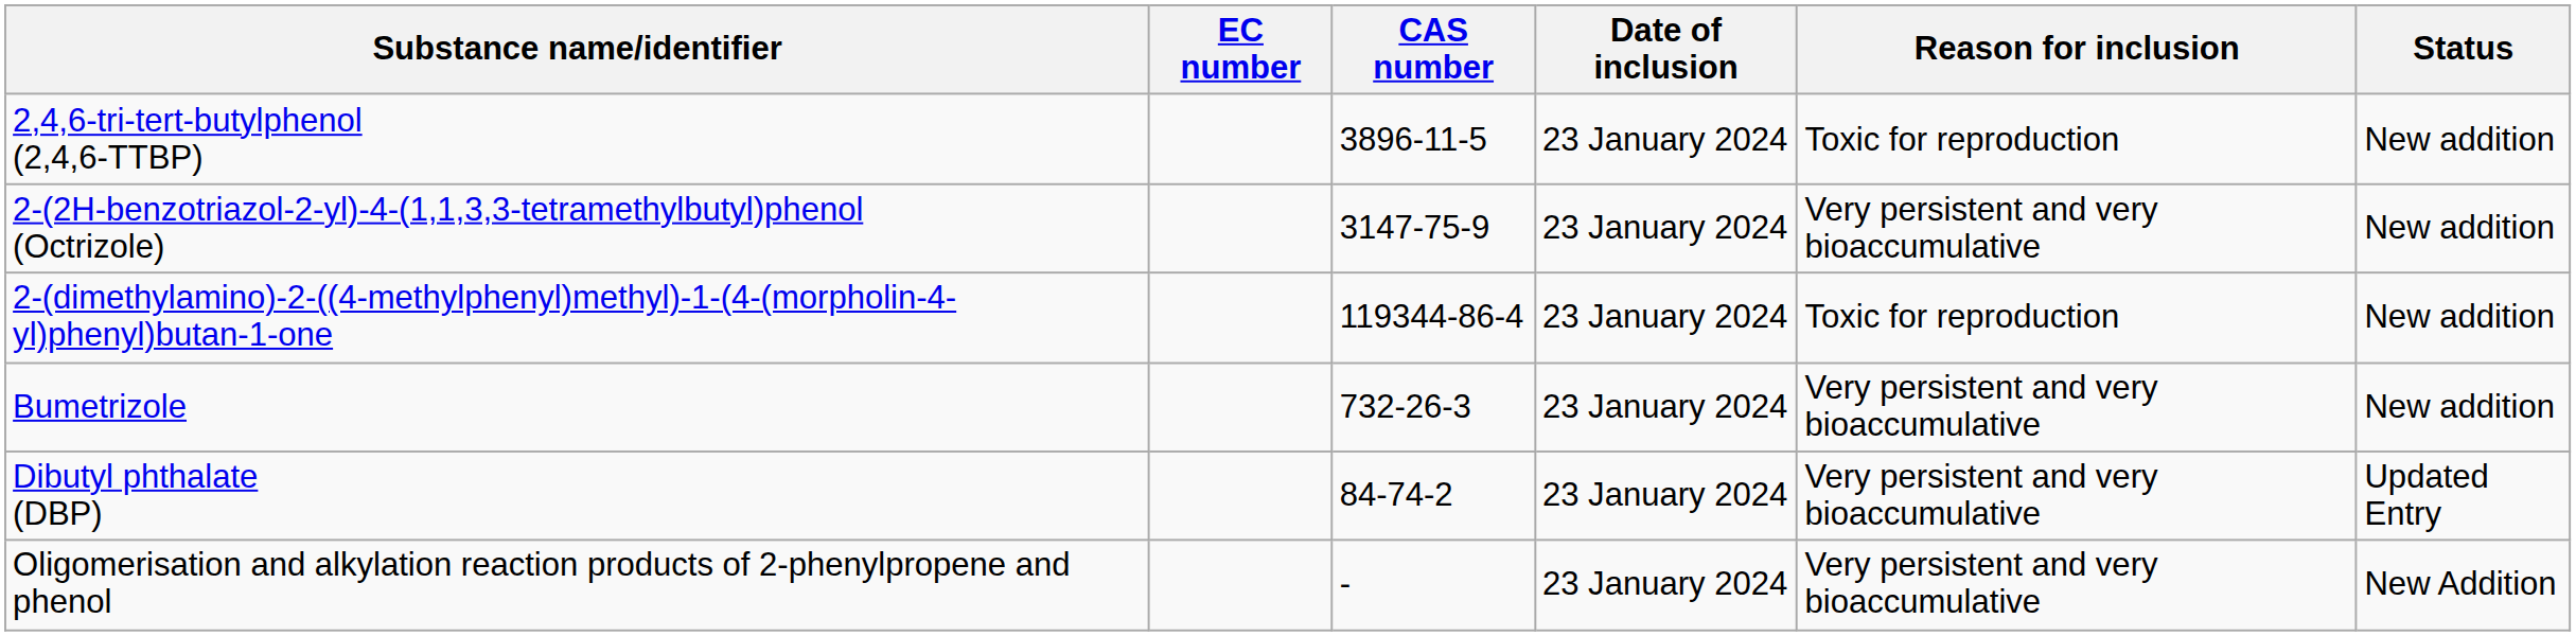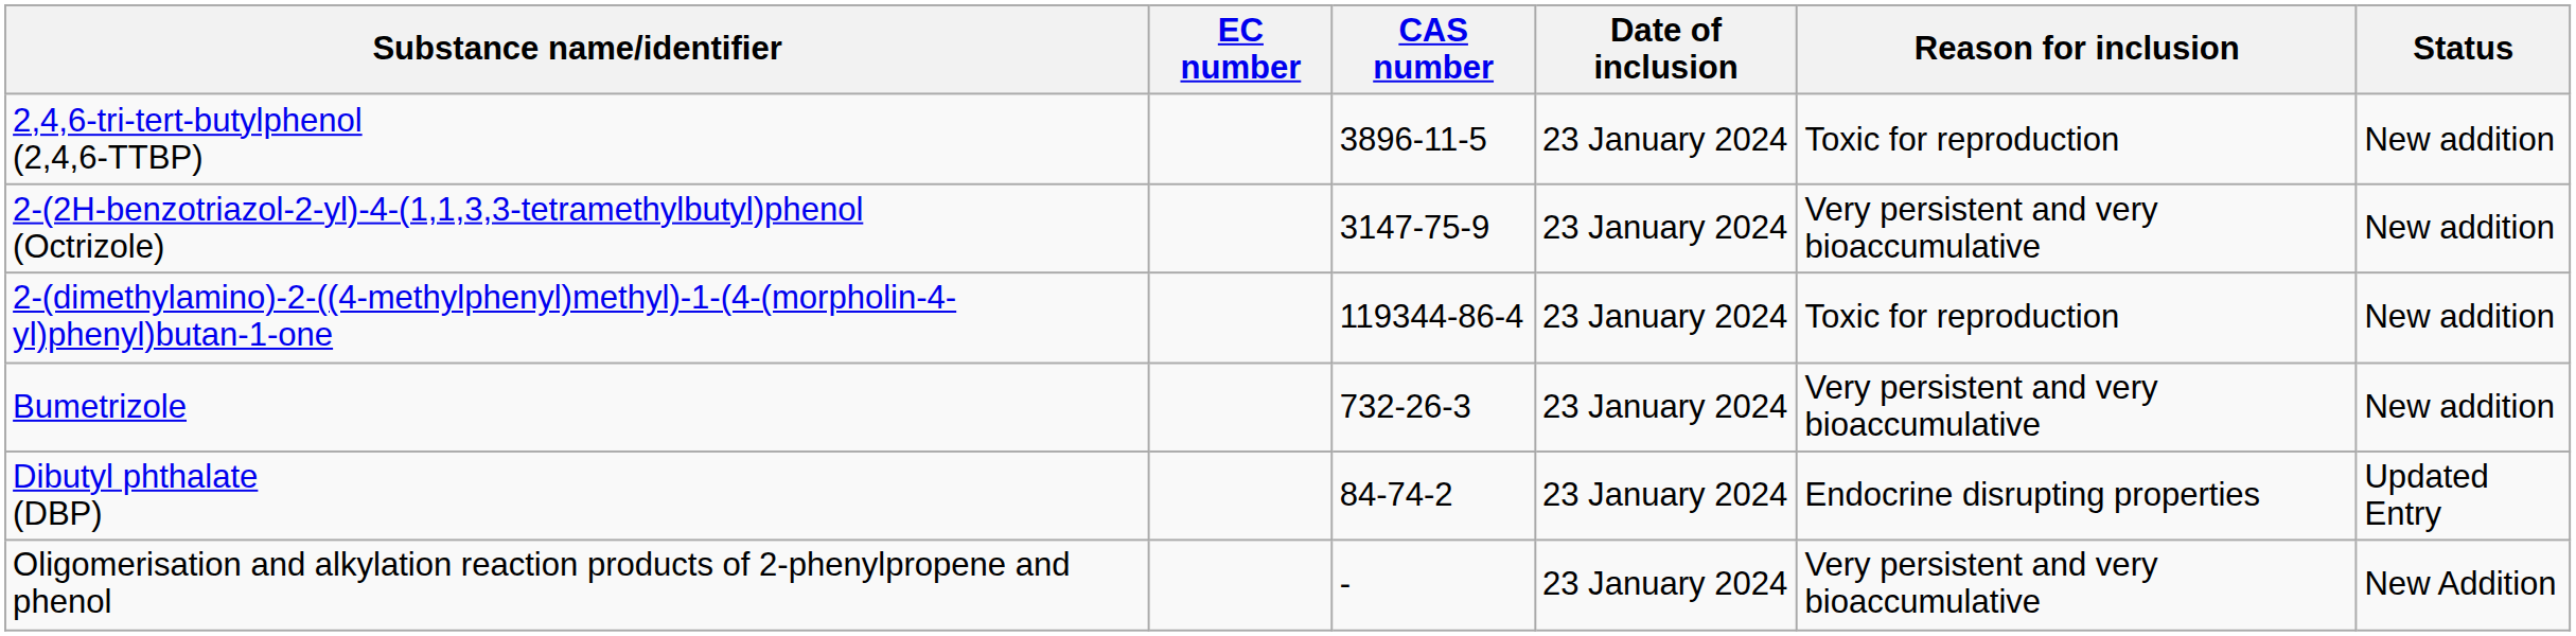Dibutyl phthalate (DBP) | Reason for inclusion: Very persistent and very bioaccumulative -> Endocrine disrupting properties
